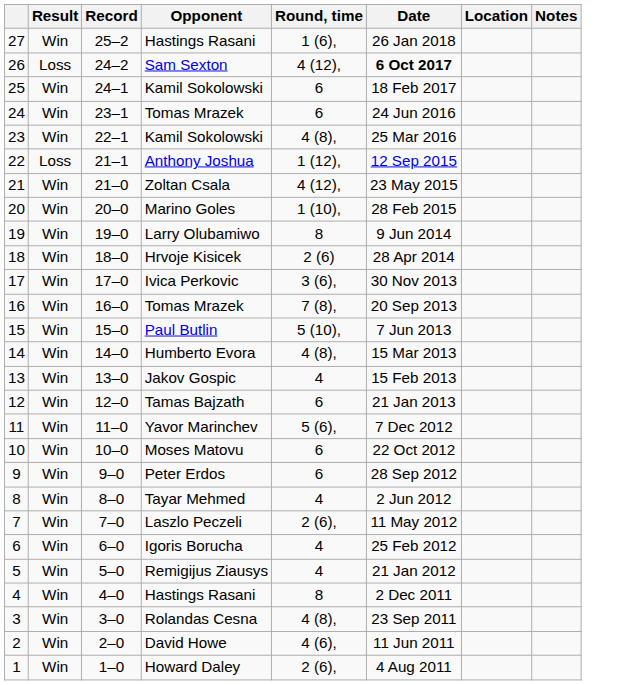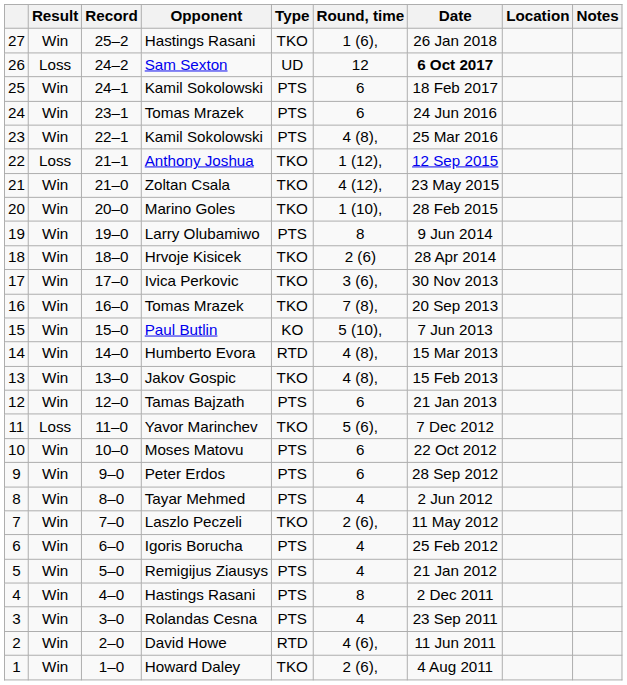+ column: Type | TKO | UD | PTS | PTS | PTS | TKO | TKO | TKO | PTS | TKO | TKO | TKO | KO | RTD | TKO | PTS | TKO | PTS | PTS | PTS | TKO | PTS | PTS | PTS | PTS | RTD | TKO
26 | Round, time: 4 (12), -> 12
13 | Round, time: 4 -> 4 (8),
11 | Result: Win -> Loss
3 | Round, time: 4 (8), -> 4
